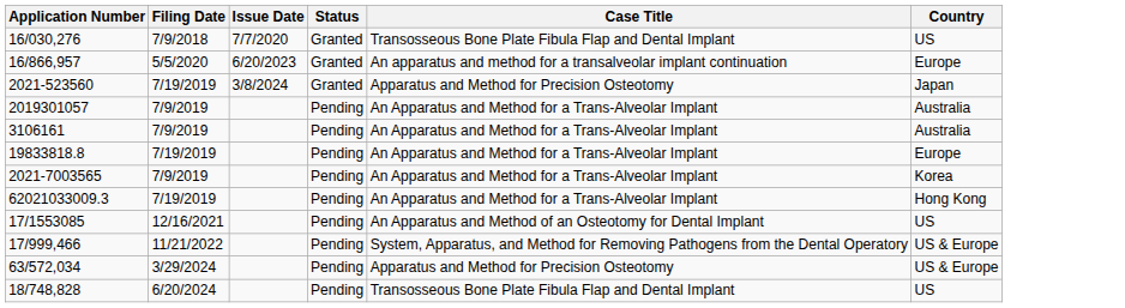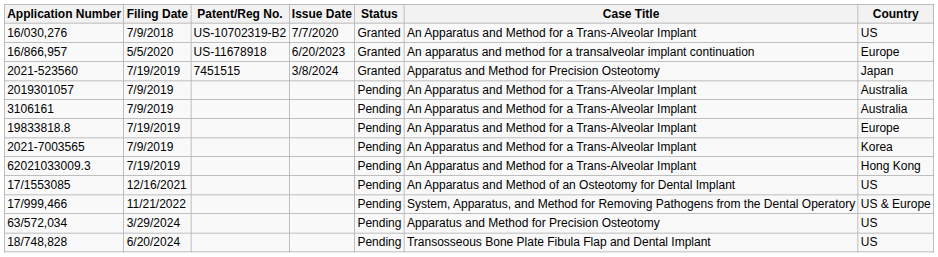+ column: Patent/Reg No. | US-10702319-B2 | US-11678918 | 7451515
16/030,276 | Case Title: Transosseous Bone Plate Fibula Flap and Dental Implant -> An Apparatus and Method for a Trans-Alveolar Implant
63/572,034 | Country: US & Europe -> US
